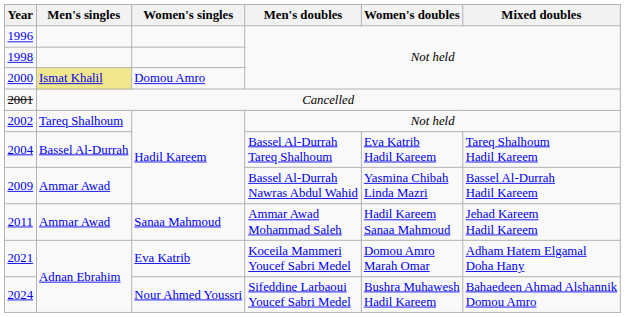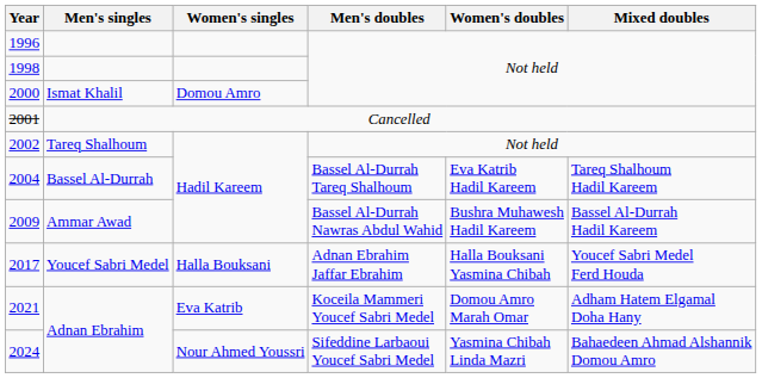2000 | Men's singles: khaki background -> no background
2009 | Women's doubles: Yasmina Chibah Linda Mazri -> Bushra Muhawesh Hadil Kareem
- row: 2011 | Ammar Awad | Sanaa Mahmoud | Ammar Awad Mohammad Saleh | Hadil Kareem Sanaa Mahmoud | Jehad Kareem Hadil Kareem
+ row: 2017 | Youcef Sabri Medel | Halla Bouksani | Adnan Ebrahim Jaffar Ebrahim | Halla Bouksani Yasmina Chibah | Youcef Sabri Medel Ferd Houda
2024 | Women's doubles: Bushra Muhawesh Hadil Kareem -> Yasmina Chibah Linda Mazri
